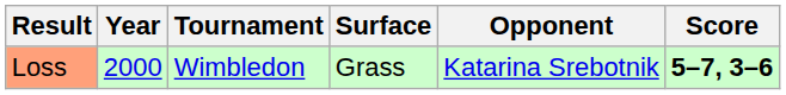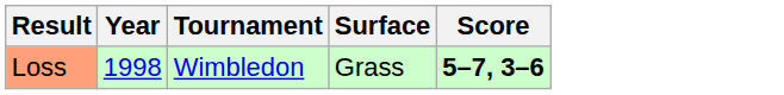- column: Opponent | Katarina Srebotnik
Loss | Year: 2000 -> 1998
